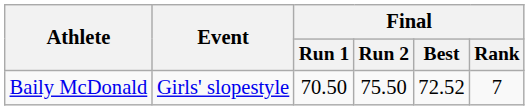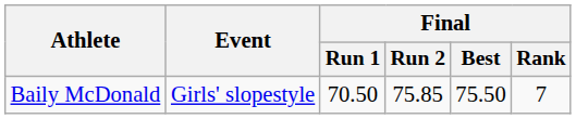Baily McDonald | Final / Run 2: 75.50 -> 75.85
Baily McDonald | Final / Best: 72.52 -> 75.50
